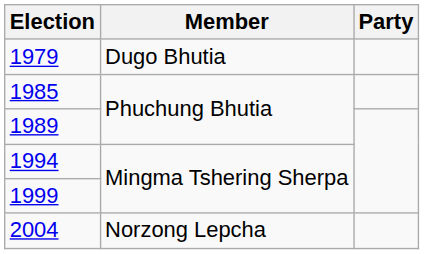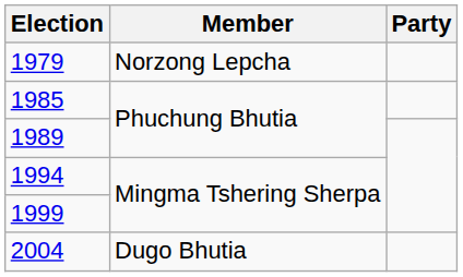1979 | Member: Dugo Bhutia -> Norzong Lepcha
2004 | Member: Norzong Lepcha -> Dugo Bhutia
